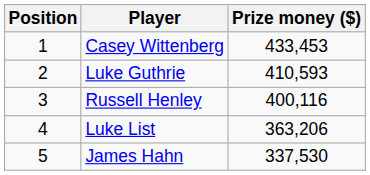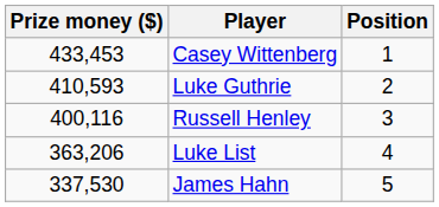columns swapped: Position <-> Prize money ($)
